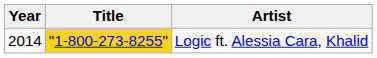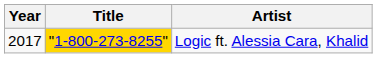Logic ft. Alessia Cara, Khalid | Year: 2014 -> 2017
